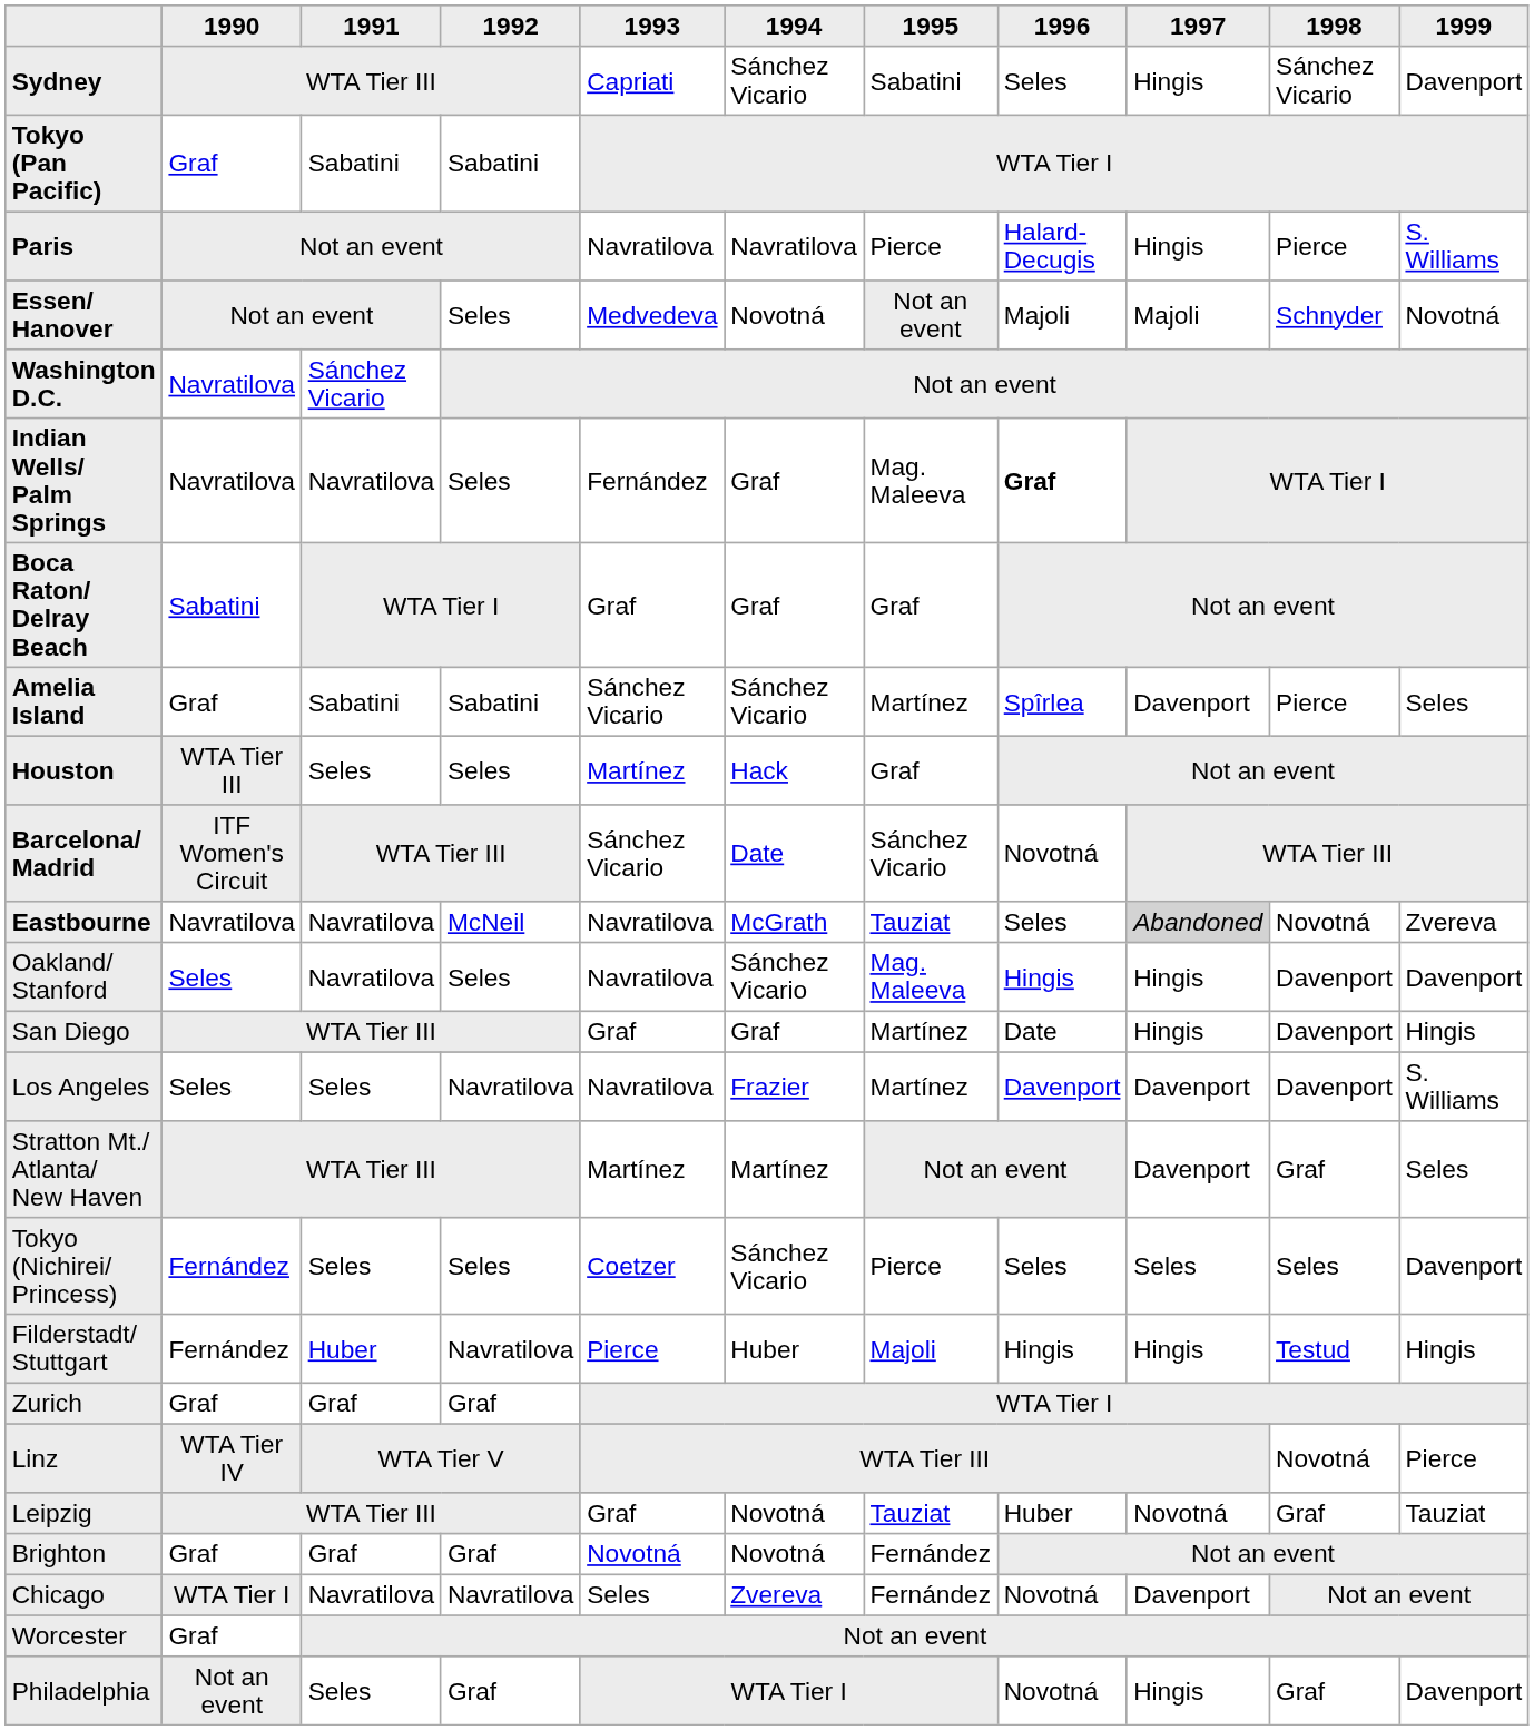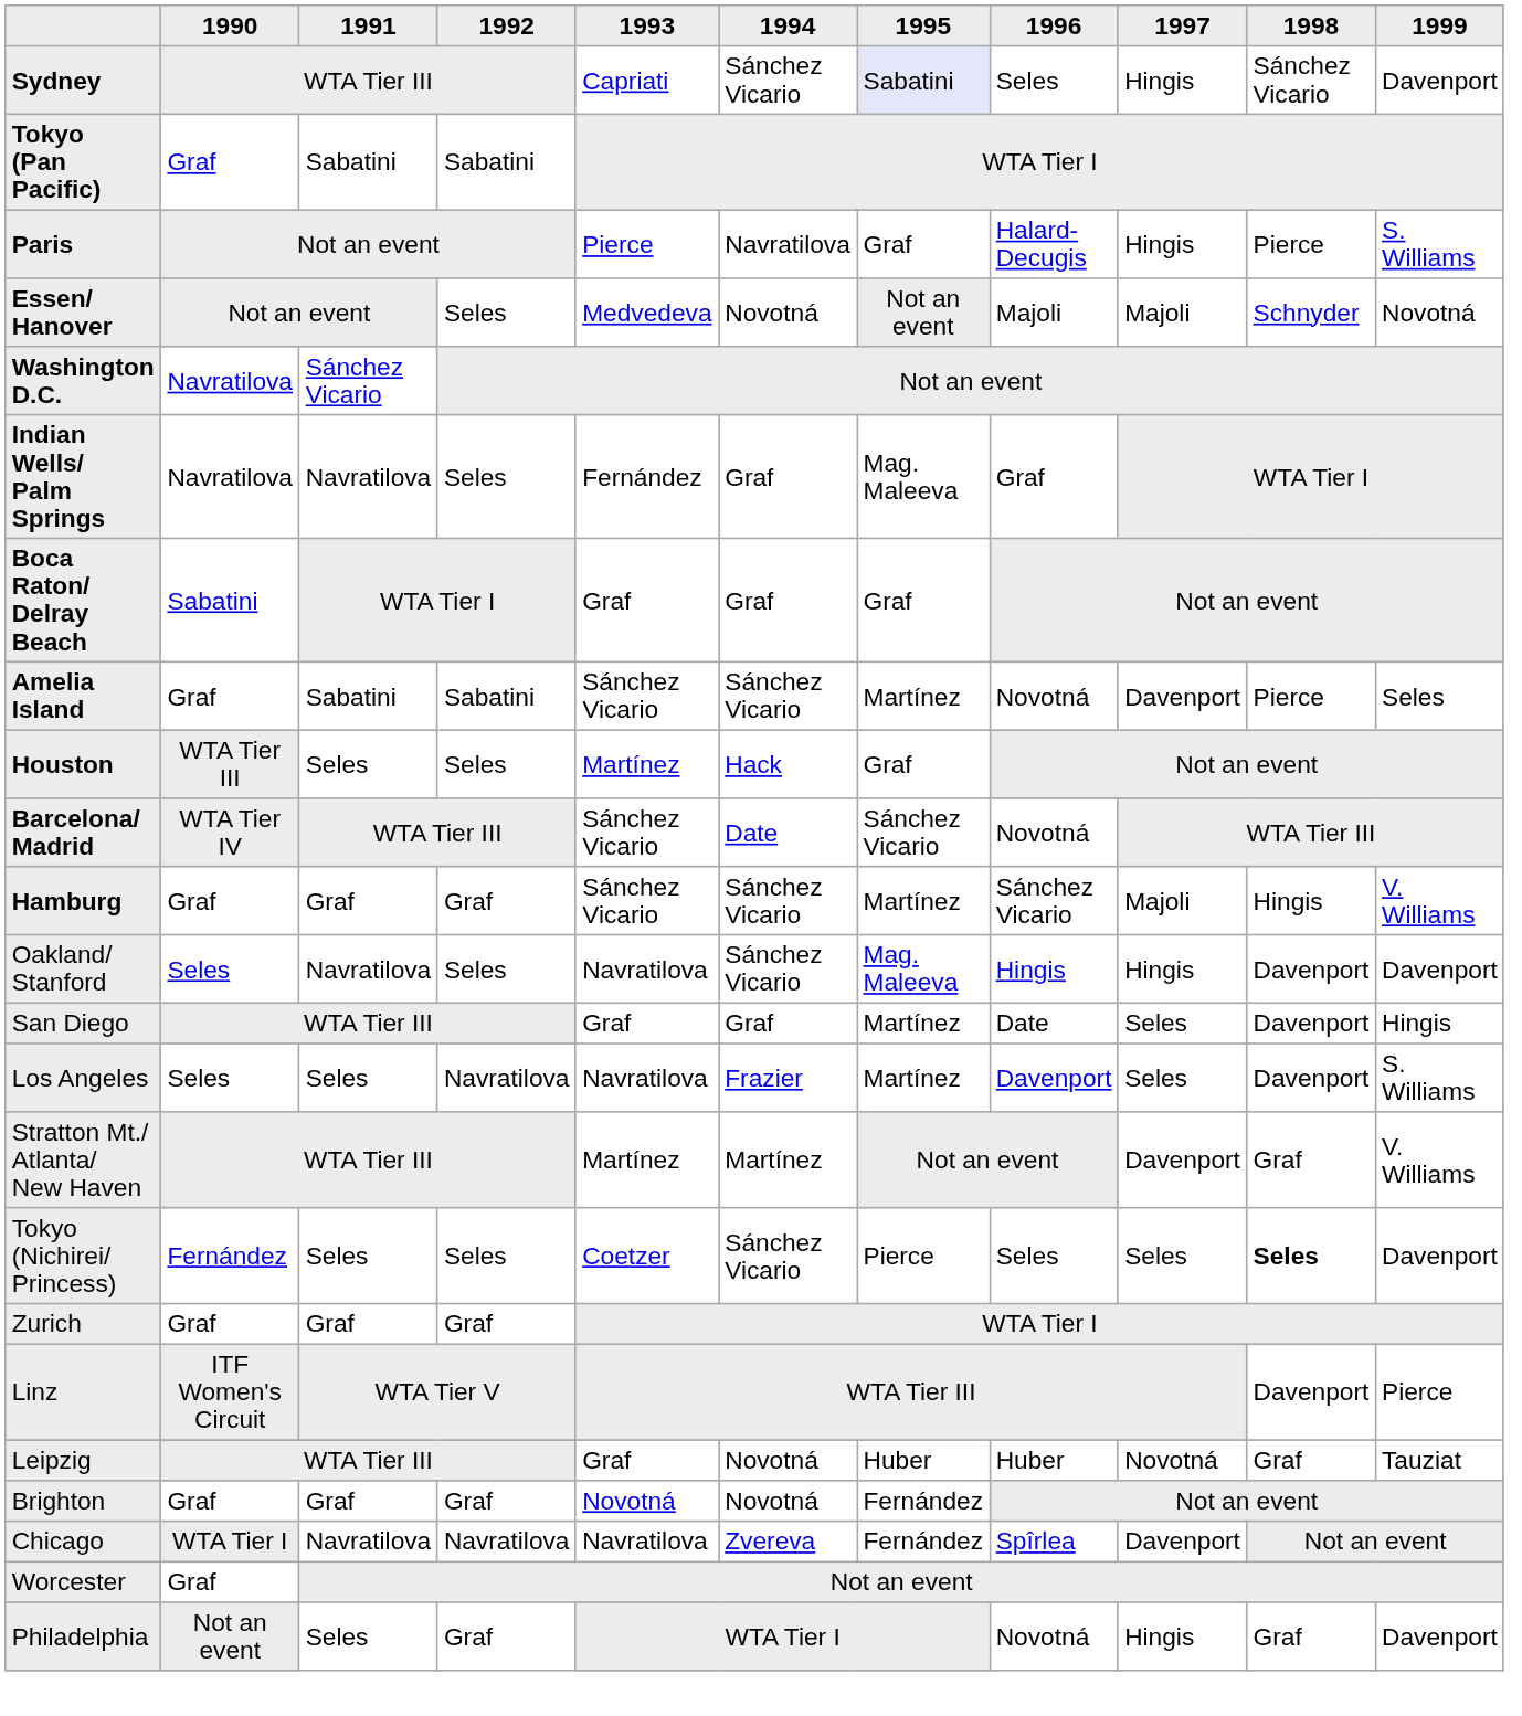Sydney | 1995: no background -> lavender background
Paris | 1993: Navratilova -> Pierce
Paris | 1995: Pierce -> Graf
Indian Wells/ Palm Springs | 1996: bold -> normal
Amelia Island | 1996: Spîrlea -> Novotná
Barcelona/ Madrid | 1990: ITF Women's Circuit -> WTA Tier IV
+ row: Hamburg | Graf | Graf | Graf | Sánchez Vicario | Sánchez Vicario | Martínez | Sánchez Vicario | Majoli | Hingis | V. Williams
- row: Eastbourne | Navratilova | Navratilova | McNeil | Navratilova | McGrath | Tauziat | Seles | Abandoned | Novotná | Zvereva
San Diego | 1997: Hingis -> Seles
Los Angeles | 1997: Davenport -> Seles
Stratton Mt./ Atlanta/ New Haven | 1999: Seles -> V. Williams
Tokyo (Nichirei/ Princess) | 1998: normal -> bold
- row: Filderstadt/ Stuttgart | Fernández | Huber | Navratilova | Pierce | Huber | Majoli | Hingis | Hingis | Testud | Hingis
Linz | 1990: WTA Tier IV -> ITF Women's Circuit
Linz | 1998: Novotná -> Davenport
Leipzig | 1995: Tauziat -> Huber
Chicago | 1993: Seles -> Navratilova
Chicago | 1996: Novotná -> Spîrlea
